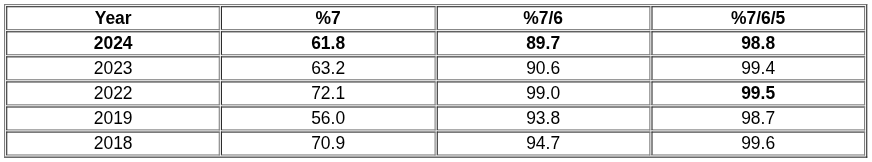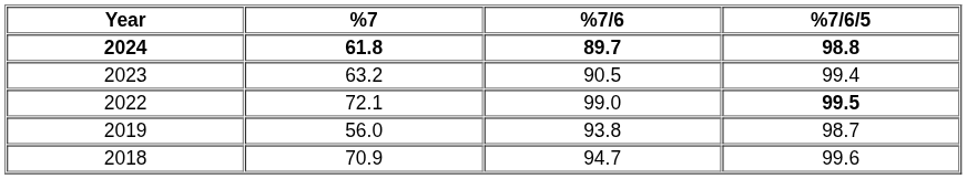2023 | %7/6: 90.6 -> 90.5
